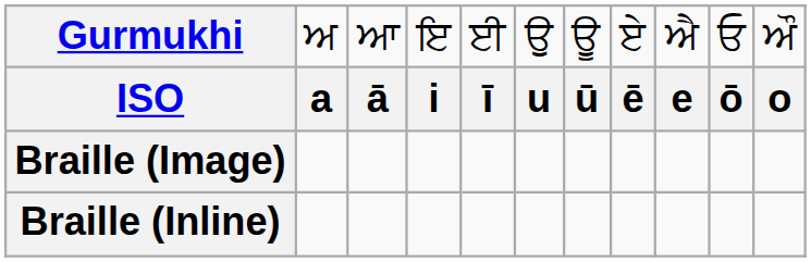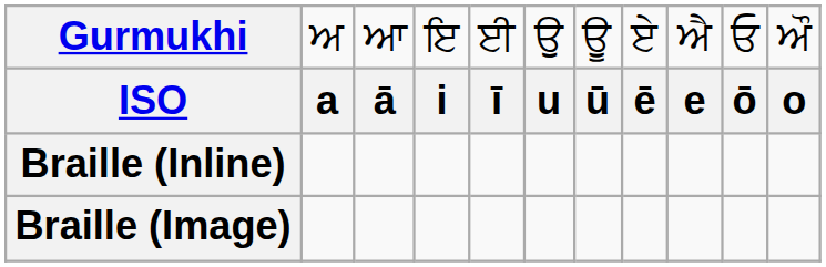rows swapped: Braille (Image) <-> Braille (Inline)
